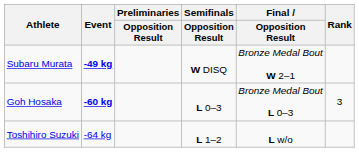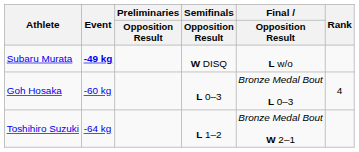Subaru Murata | Final / Opposition Result: Bronze Medal Bout W 2–1 -> L w/o
Goh Hosaka | Event: bold -> normal
Goh Hosaka | Rank: 3 -> 4
Toshihiro Suzuki | Final / Opposition Result: L w/o -> Bronze Medal Bout W 2–1
